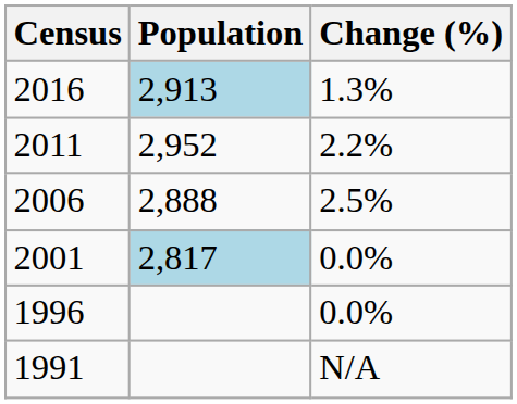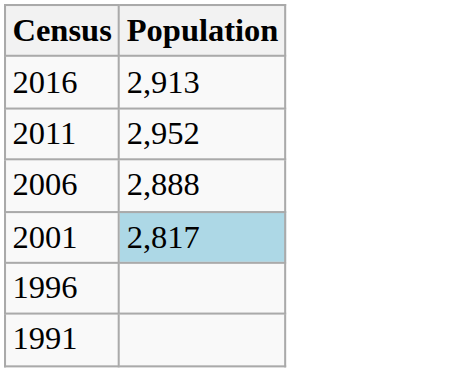- column: Change (%) | 1.3% | 2.2% | 2.5% | 0.0% | 0.0% | N/A
2016 | Population: lightblue background -> no background
